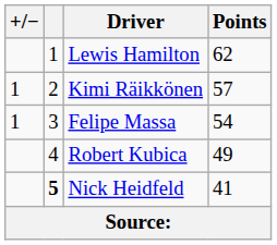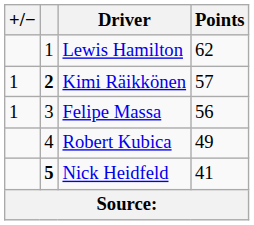Kimi Räikkönen | column 2: normal -> bold
Felipe Massa | Points: 54 -> 56
